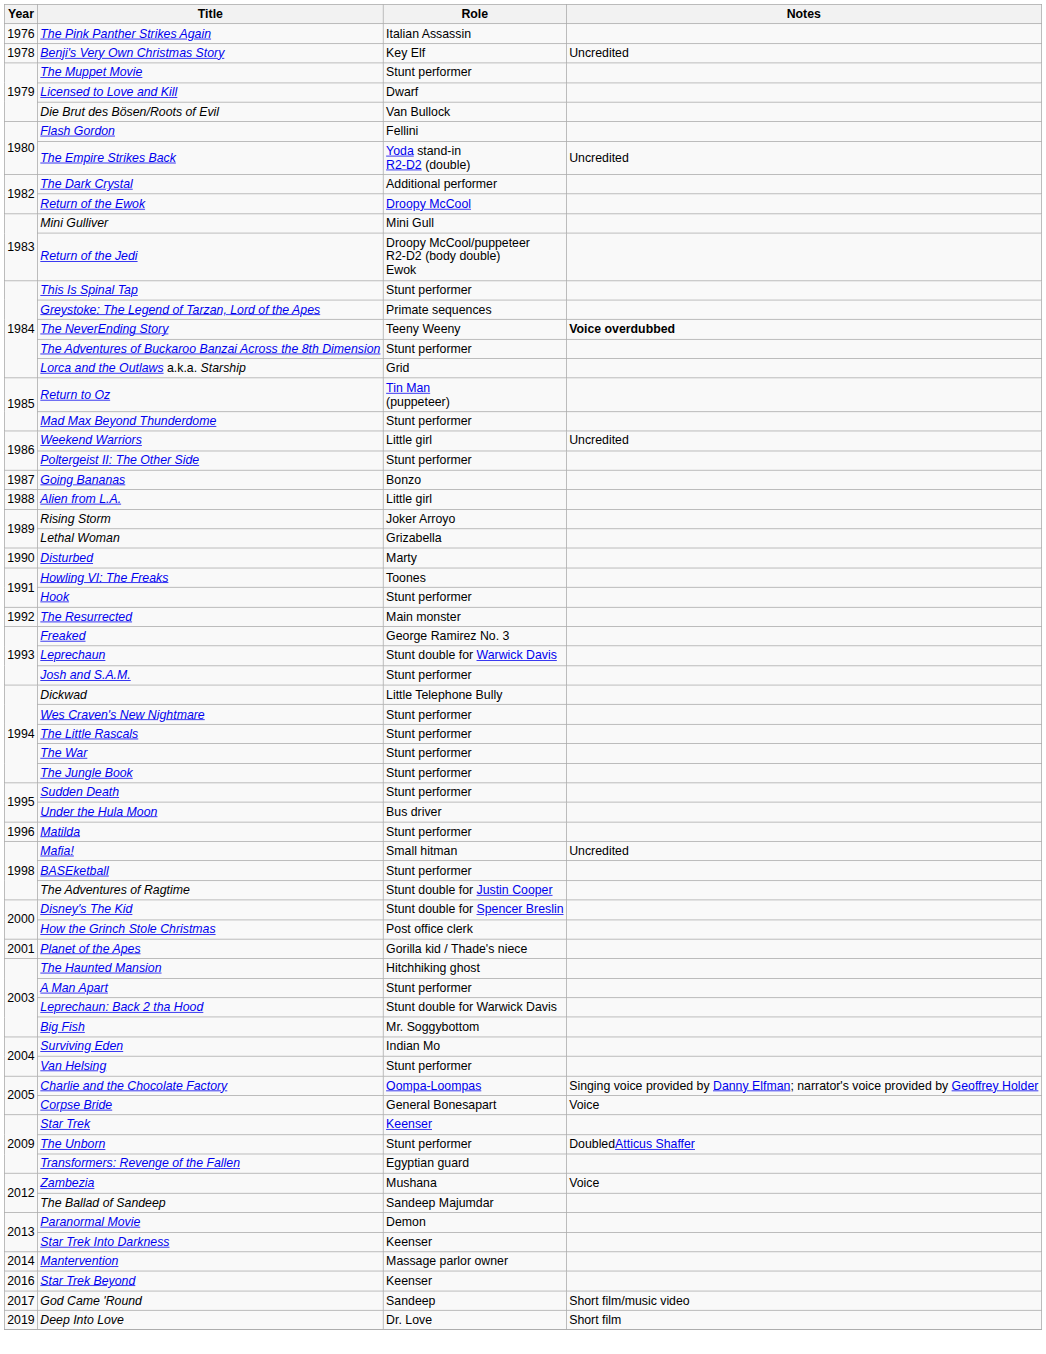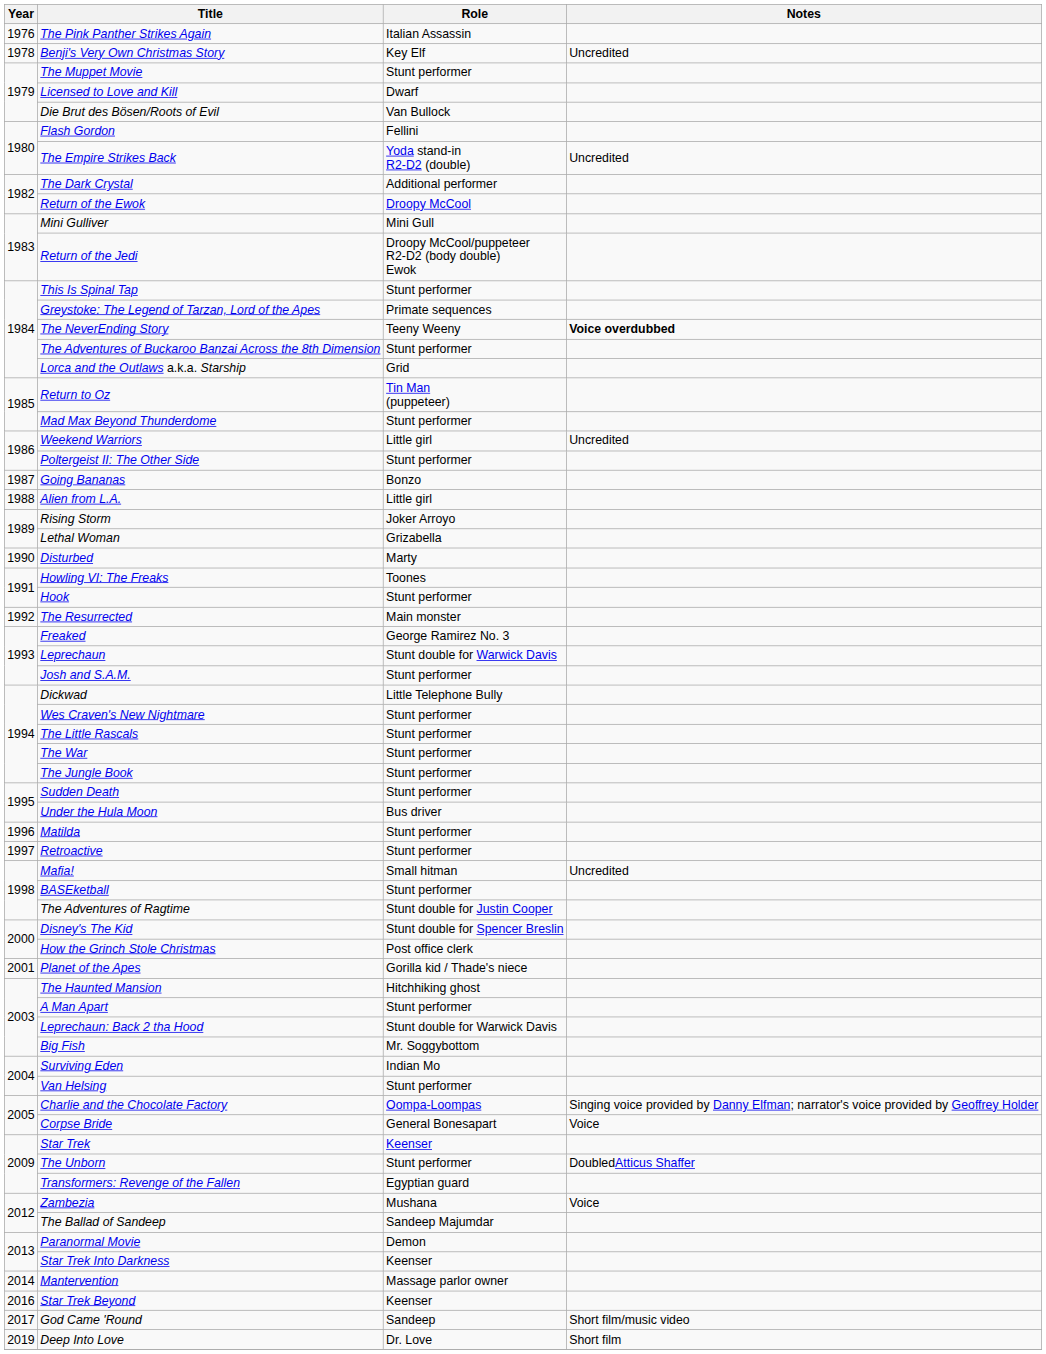+ row: 1997 | Retroactive | Stunt performer
